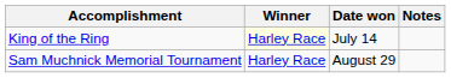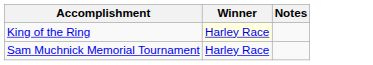- column: Date won | July 14 | August 29
